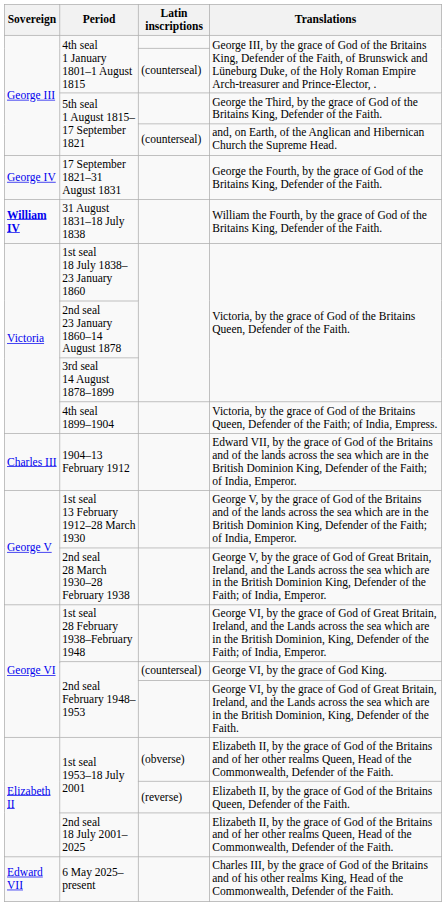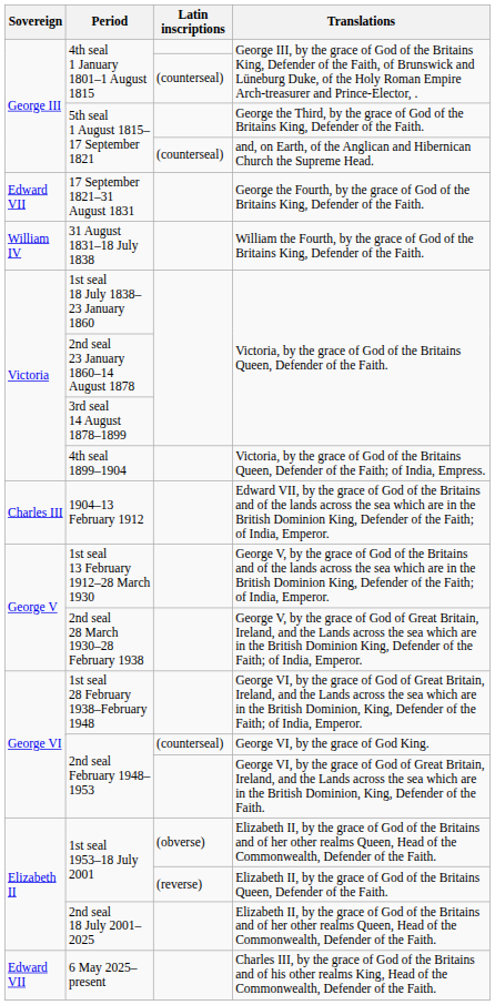17 September 1821–31 August 1831 | Sovereign: George IV -> Edward VII
31 August 1831–18 July 1838 | Sovereign: bold -> normal
